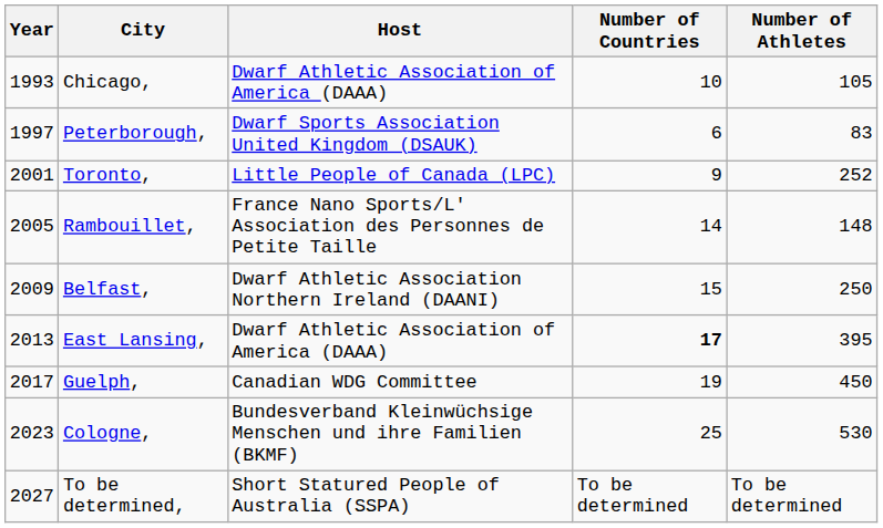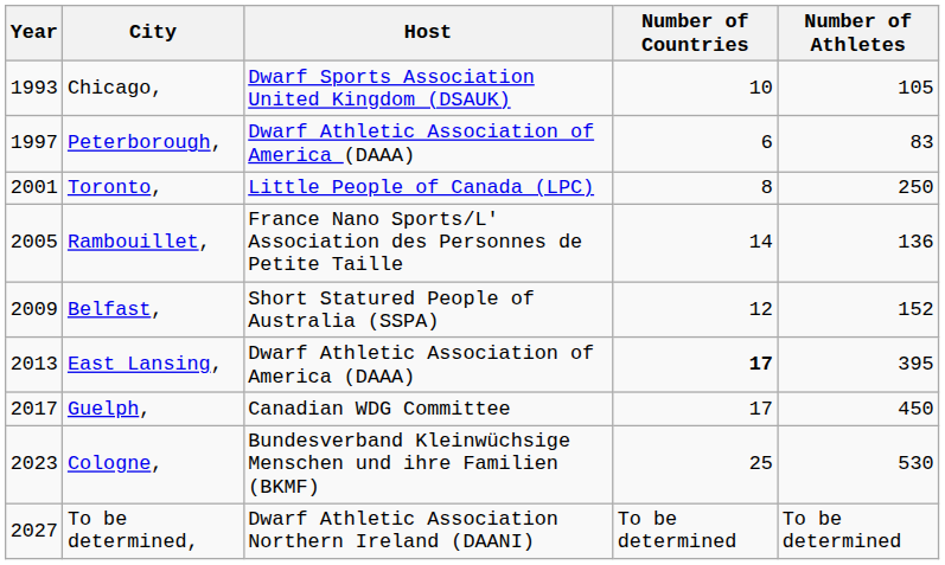Chicago, | Host: Dwarf Athletic Association of America (DAAA) -> Dwarf Sports Association United Kingdom (DSAUK)
Peterborough, | Host: Dwarf Sports Association United Kingdom (DSAUK) -> Dwarf Athletic Association of America (DAAA)
Toronto, | Number of Countries: 9 -> 8
Toronto, | Number of Athletes: 252 -> 250
Rambouillet, | Number of Athletes: 148 -> 136
Belfast, | Host: Dwarf Athletic Association Northern Ireland (DAANI) -> Short Statured People of Australia (SSPA)
Belfast, | Number of Countries: 15 -> 12
Belfast, | Number of Athletes: 250 -> 152
Guelph, | Number of Countries: 19 -> 17
To be determined, | Host: Short Statured People of Australia (SSPA) -> Dwarf Athletic Association Northern Ireland (DAANI)
